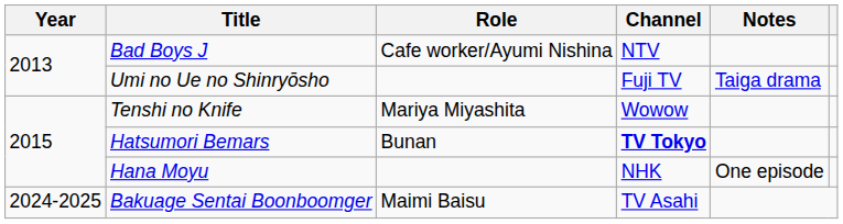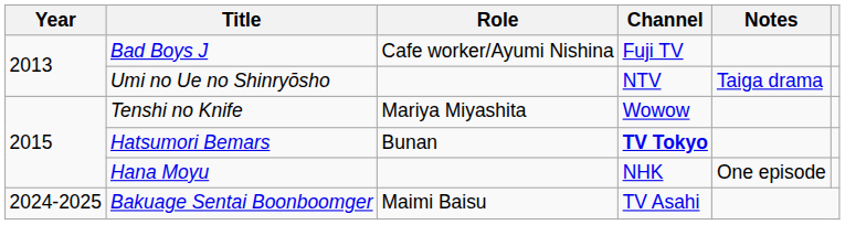Bad Boys J | Channel: NTV -> Fuji TV
Umi no Ue no Shinryōsho | Channel: Fuji TV -> NTV
